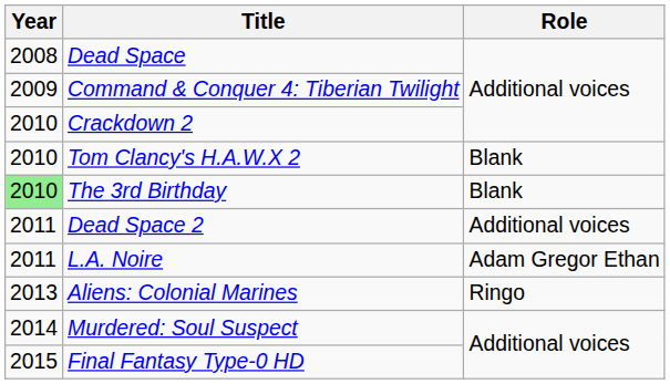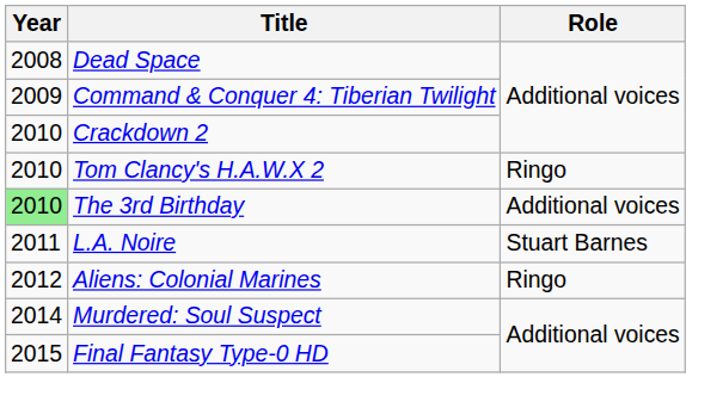Tom Clancy's H.A.W.X 2 | Role: Blank -> Ringo
The 3rd Birthday | Role: Blank -> Additional voices
- row: 2011 | Dead Space 2 | Additional voices
L.A. Noire | Role: Adam Gregor Ethan -> Stuart Barnes
Aliens: Colonial Marines | Year: 2013 -> 2012
